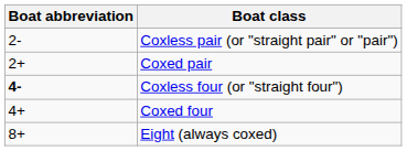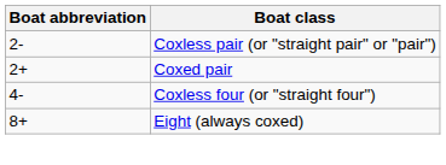Coxless four (or "straight four") | Boat abbreviation: bold -> normal
- row: 4+ | Coxed four
